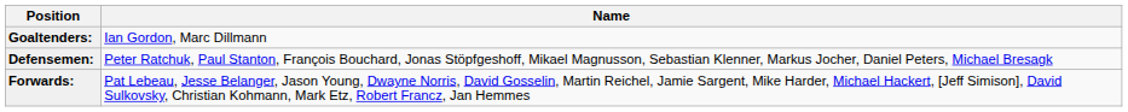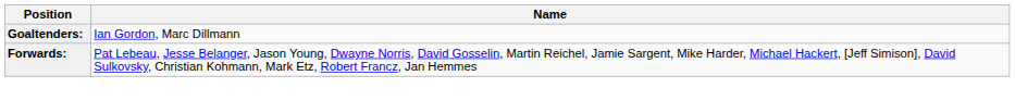- row: Defensemen: | Peter Ratchuk, Paul Stanton, François Bouchard, Jonas Stöpfgeshoff, Mikael Magnusson, Sebastian Klenner, Markus Jocher, Daniel Peters, Michael Bresagk
